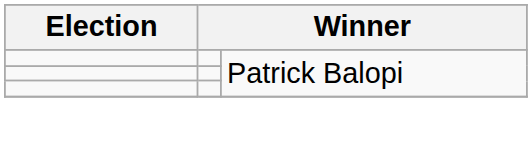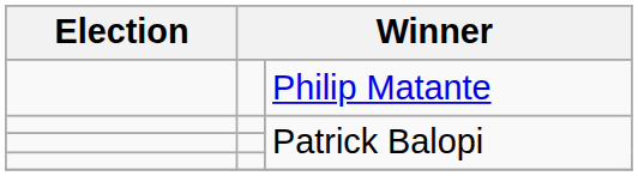+ row: Philip Matante
